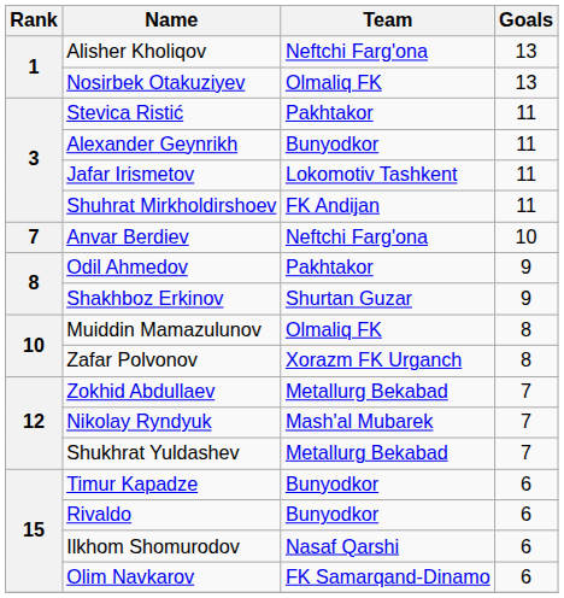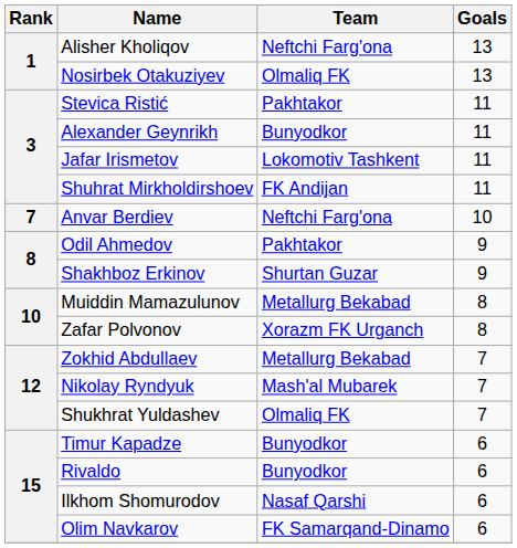Muiddin Mamazulunov | Team: Olmaliq FK -> Metallurg Bekabad
Shukhrat Yuldashev | Team: Metallurg Bekabad -> Olmaliq FK
